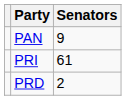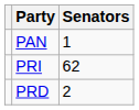PAN | Senators: 9 -> 1
PRI | Senators: 61 -> 62
